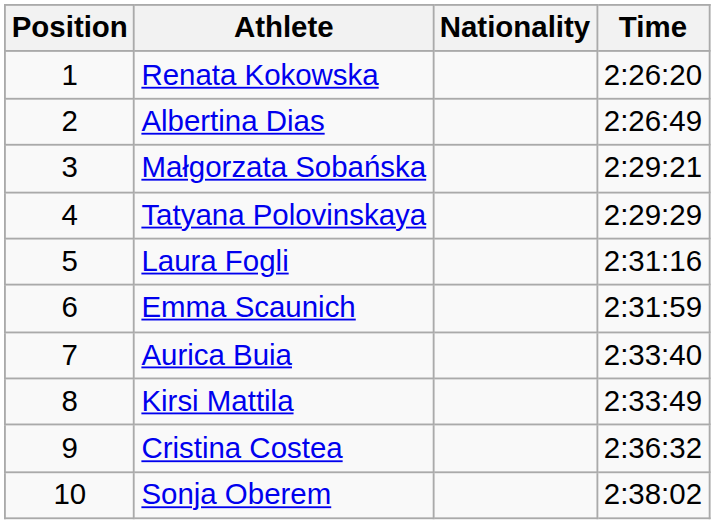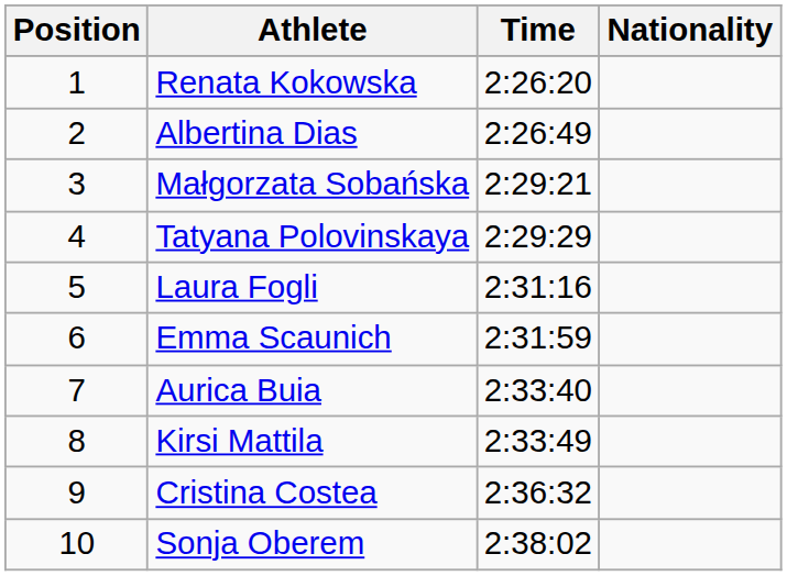columns swapped: Nationality <-> Time
